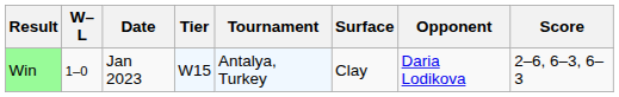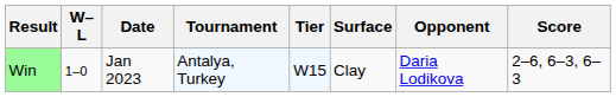columns swapped: Tournament <-> Tier
